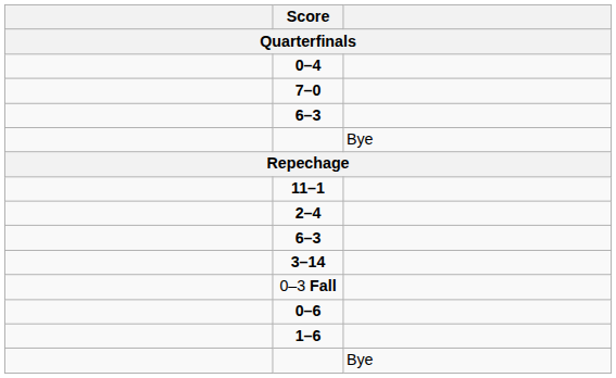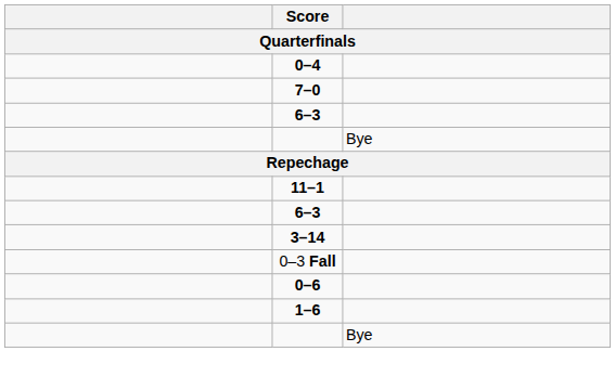- row: 2–4
